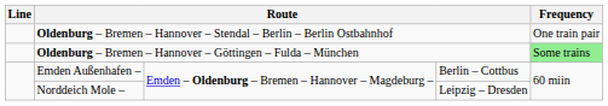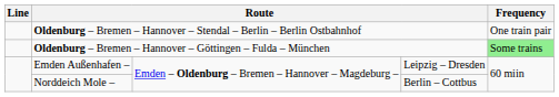Emden Außenhafen – | column 4: Berlin – Cottbus -> Leipzig – Dresden
Norddeich Mole – | column 4: Leipzig – Dresden -> Berlin – Cottbus
